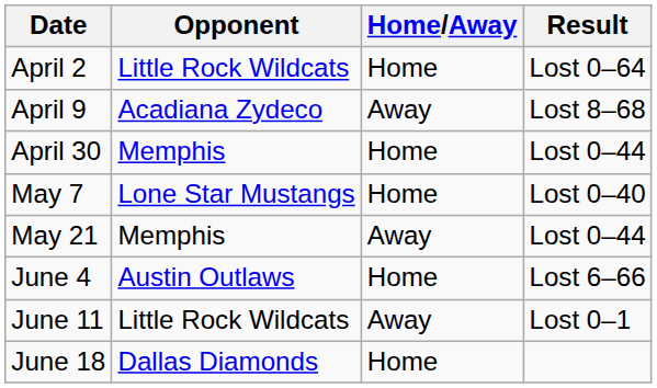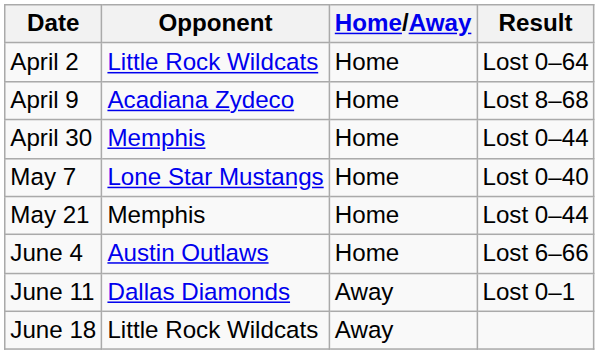April 9 | Home/Away: Away -> Home
May 21 | Home/Away: Away -> Home
June 11 | Opponent: Little Rock Wildcats -> Dallas Diamonds
June 18 | Opponent: Dallas Diamonds -> Little Rock Wildcats
June 18 | Home/Away: Home -> Away
